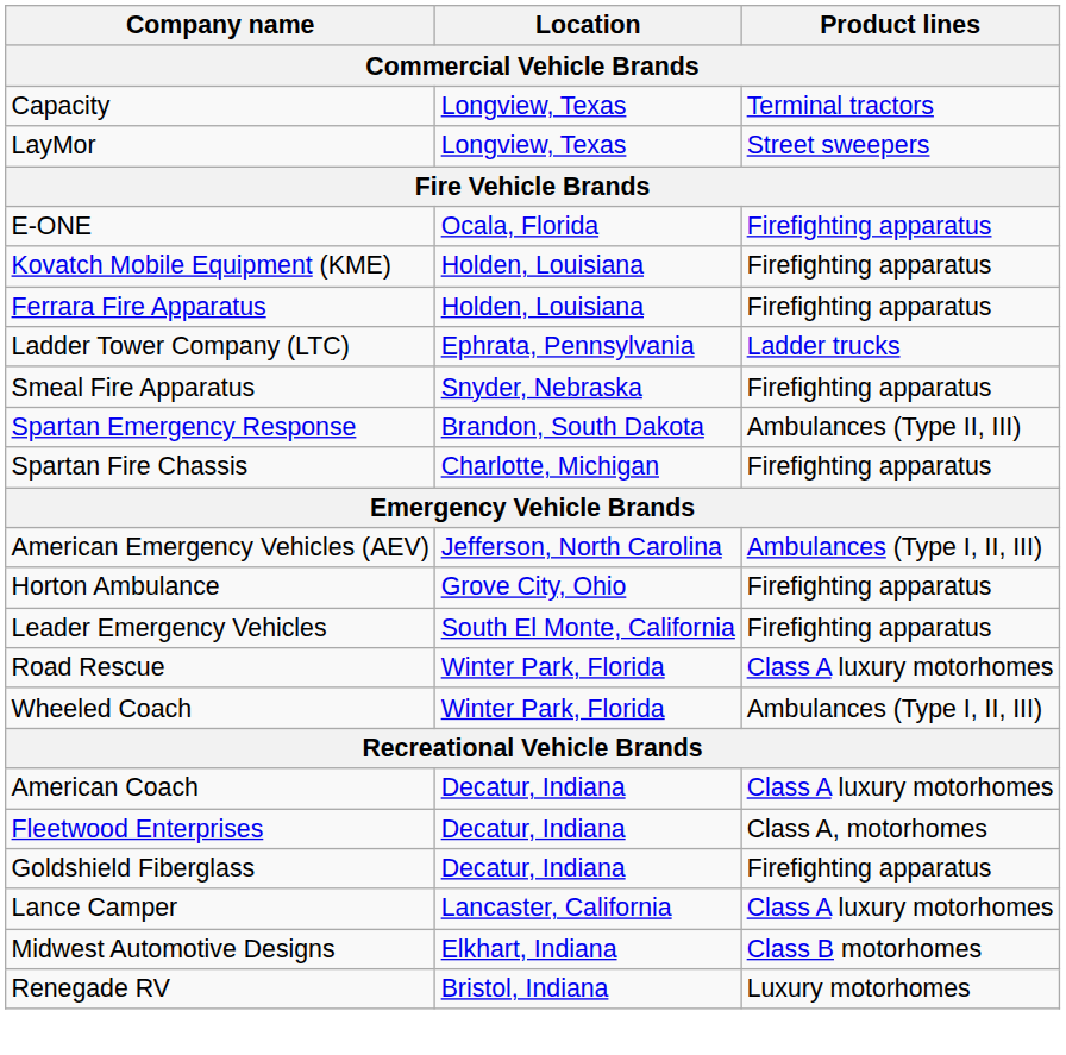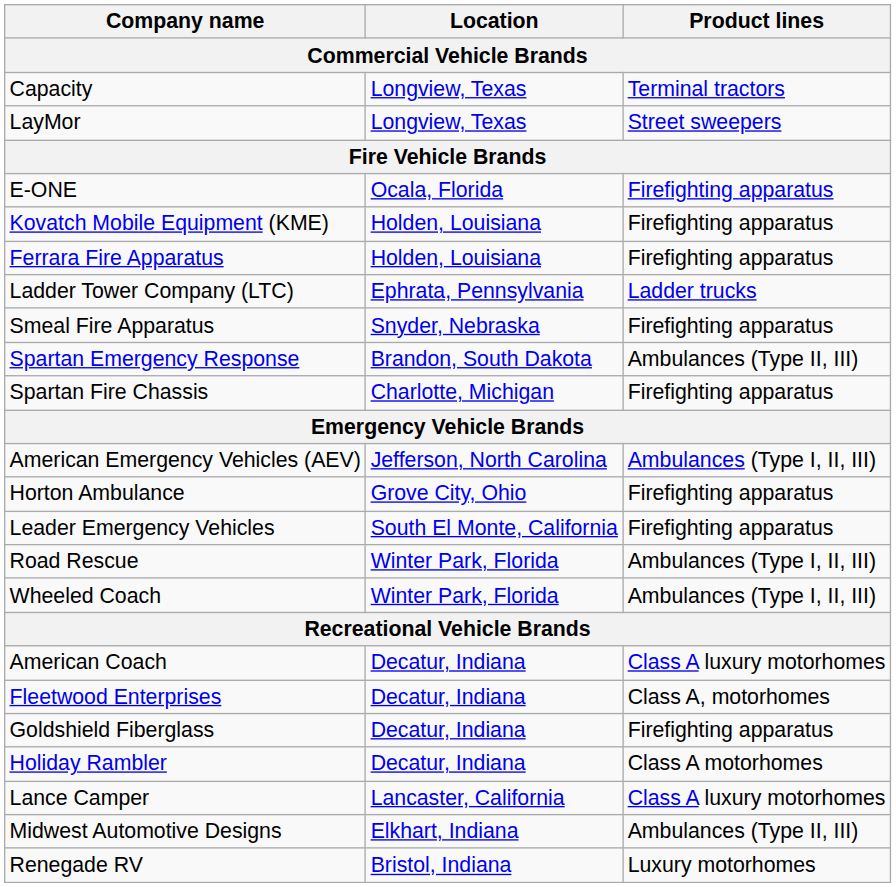Road Rescue | Product lines: Class A luxury motorhomes -> Ambulances (Type I, II, III)
+ row: Holiday Rambler | Decatur, Indiana | Class A motorhomes
Midwest Automotive Designs | Product lines: Class B motorhomes -> Ambulances (Type II, III)
